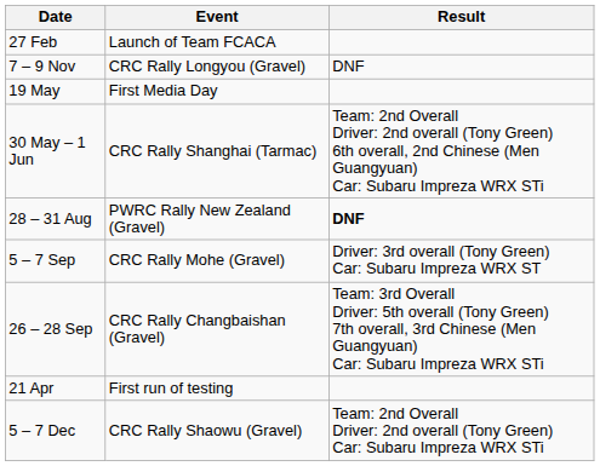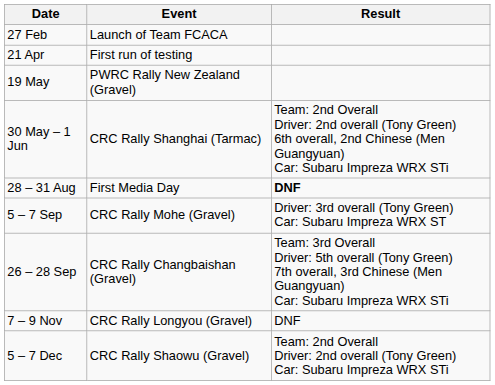rows swapped: 21 Apr <-> 7 – 9 Nov
19 May | Event: First Media Day -> PWRC Rally New Zealand (Gravel)
28 – 31 Aug | Event: PWRC Rally New Zealand (Gravel) -> First Media Day
